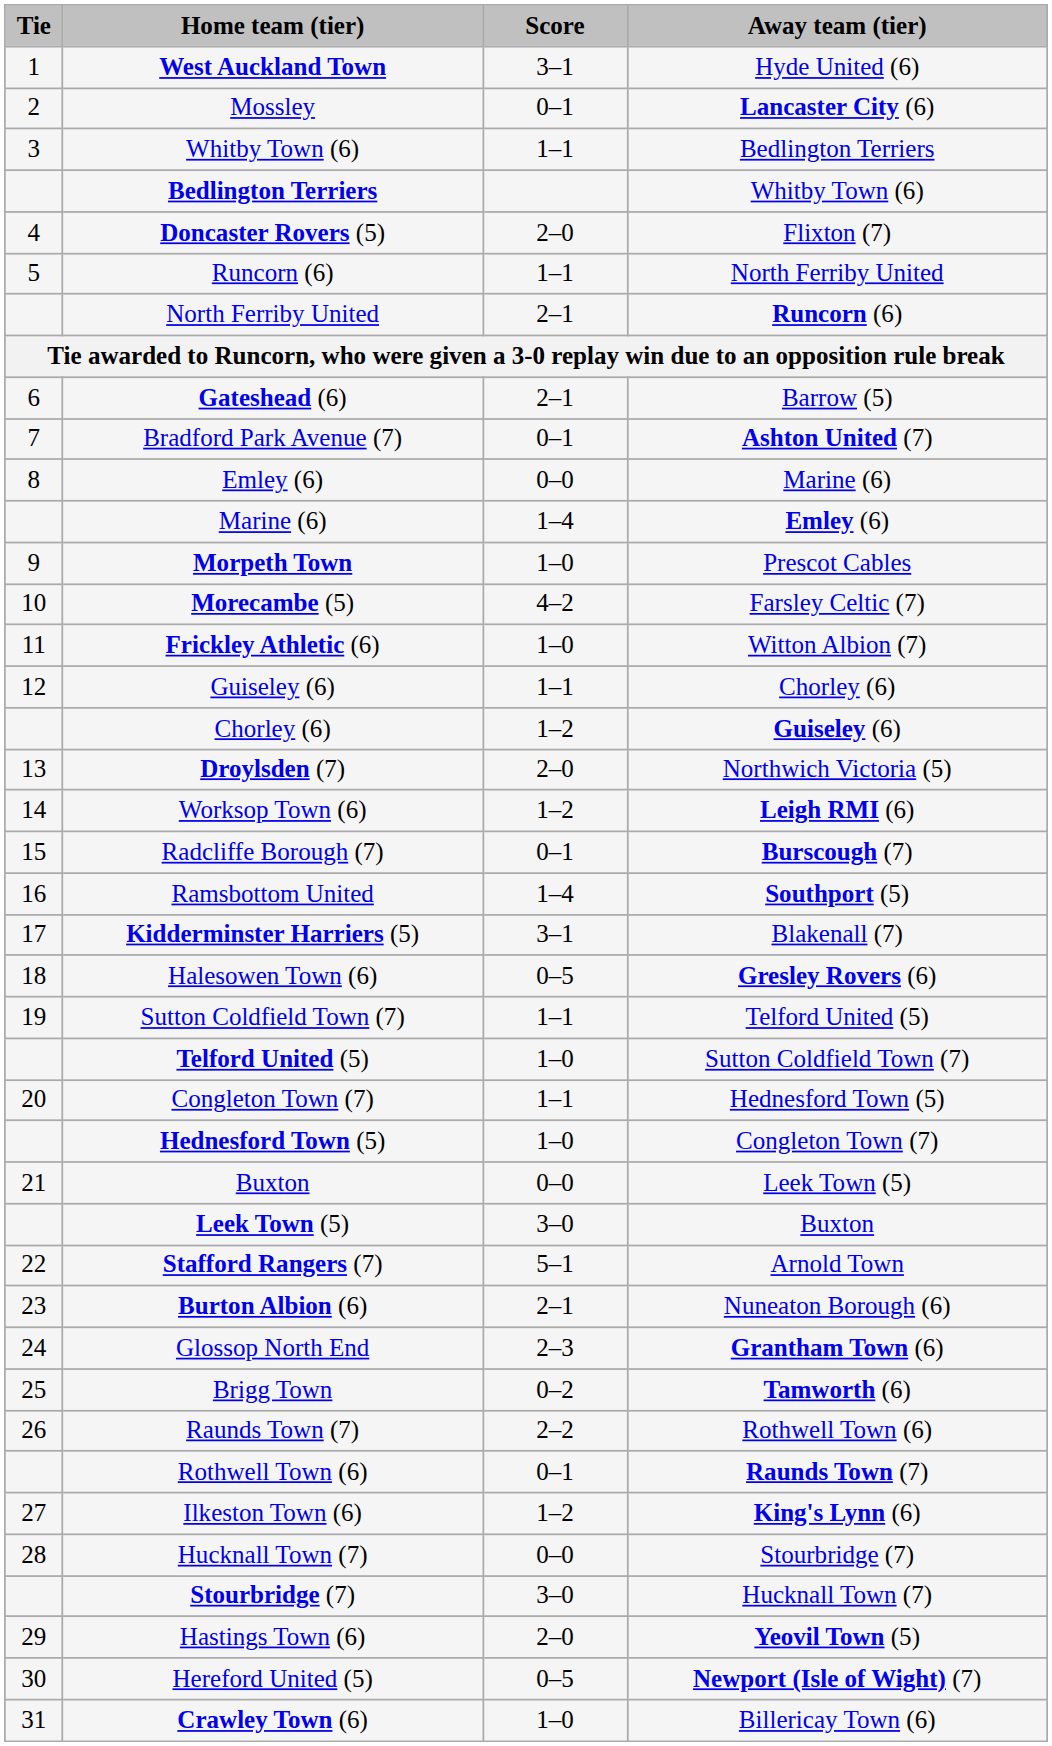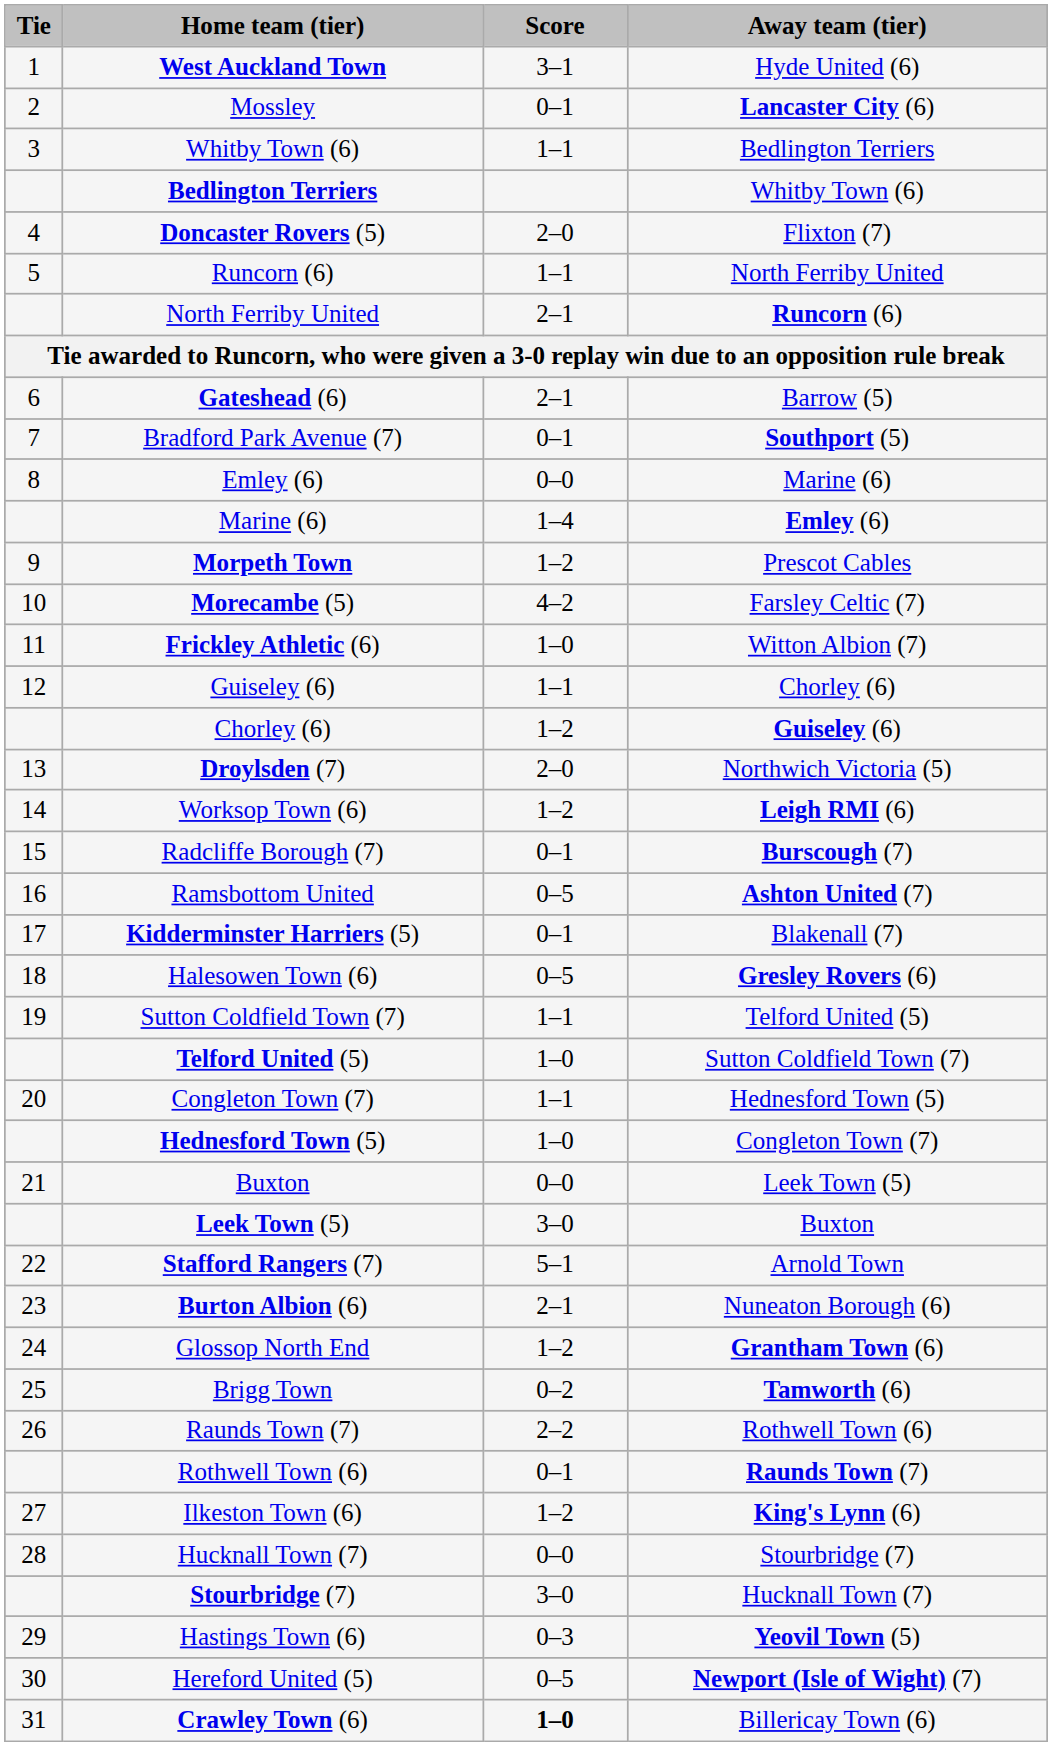Bradford Park Avenue (7) | Away team (tier): Ashton United (7) -> Southport (5)
Morpeth Town | Score: 1–0 -> 1–2
Ramsbottom United | Score: 1–4 -> 0–5
Ramsbottom United | Away team (tier): Southport (5) -> Ashton United (7)
Kidderminster Harriers (5) | Score: 3–1 -> 0–1
Glossop North End | Score: 2–3 -> 1–2
Hastings Town (6) | Score: 2–0 -> 0–3
Crawley Town (6) | Score: normal -> bold
